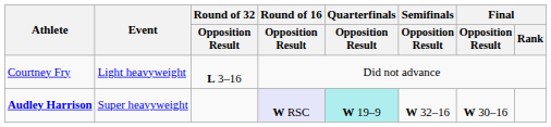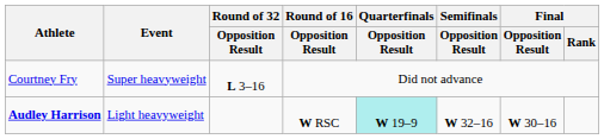Courtney Fry | Event: Light heavyweight -> Super heavyweight
Audley Harrison | Event: Super heavyweight -> Light heavyweight
Audley Harrison | Round of 16 / Opposition Result: lavender background -> no background
